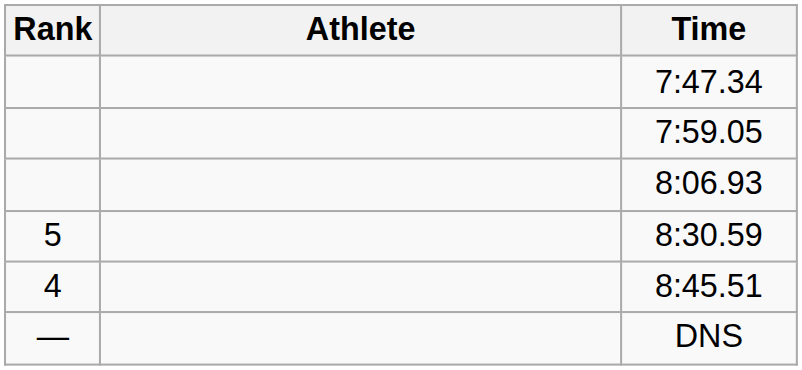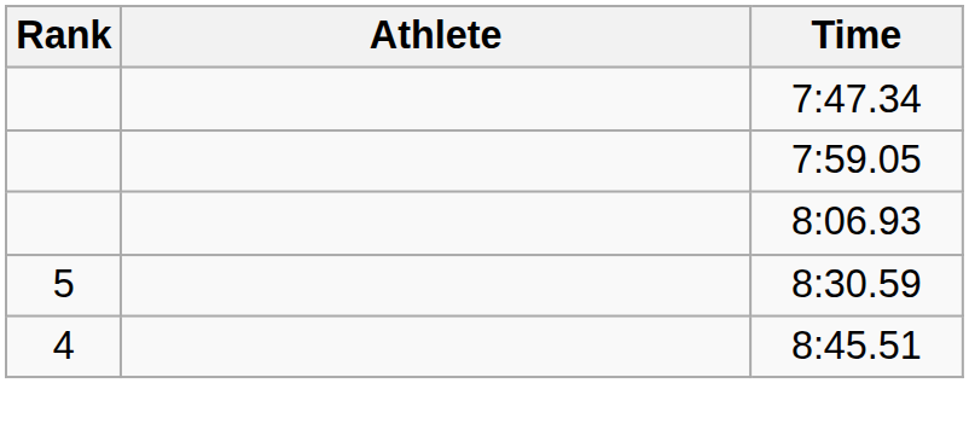- row: — | DNS
